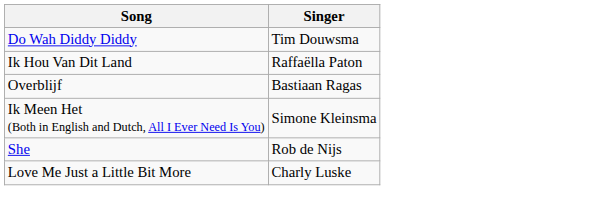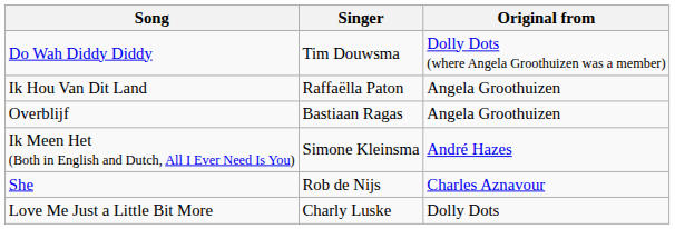+ column: Original from | Dolly Dots (where Angela Groothuizen was a member) | Angela Groothuizen | Angela Groothuizen | André Hazes | Charles Aznavour | Dolly Dots
